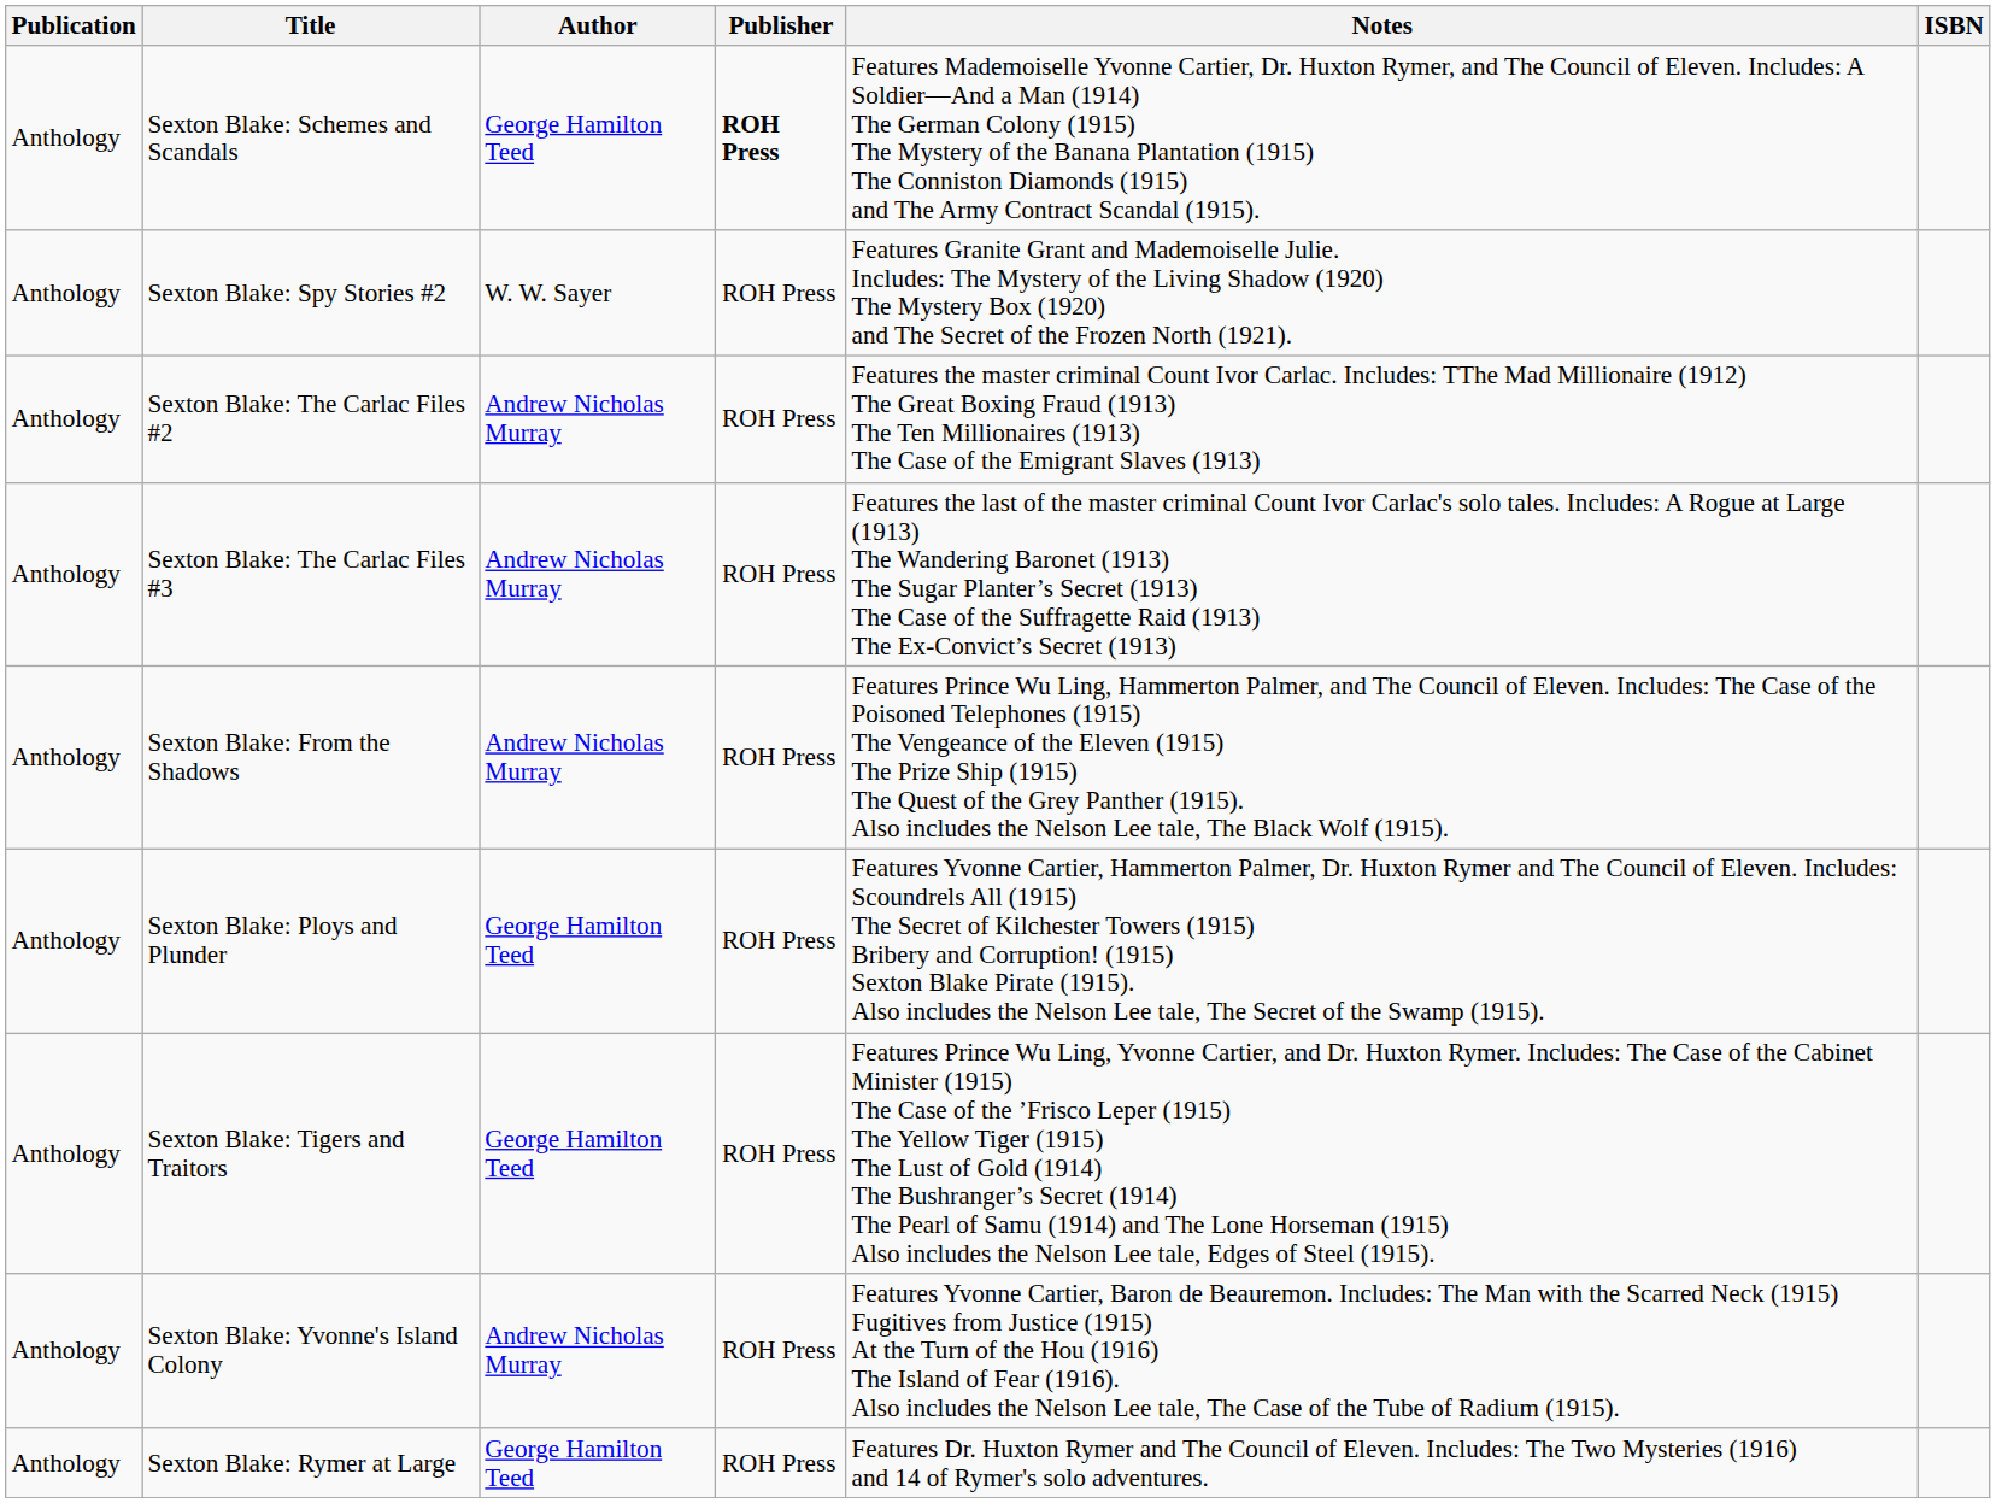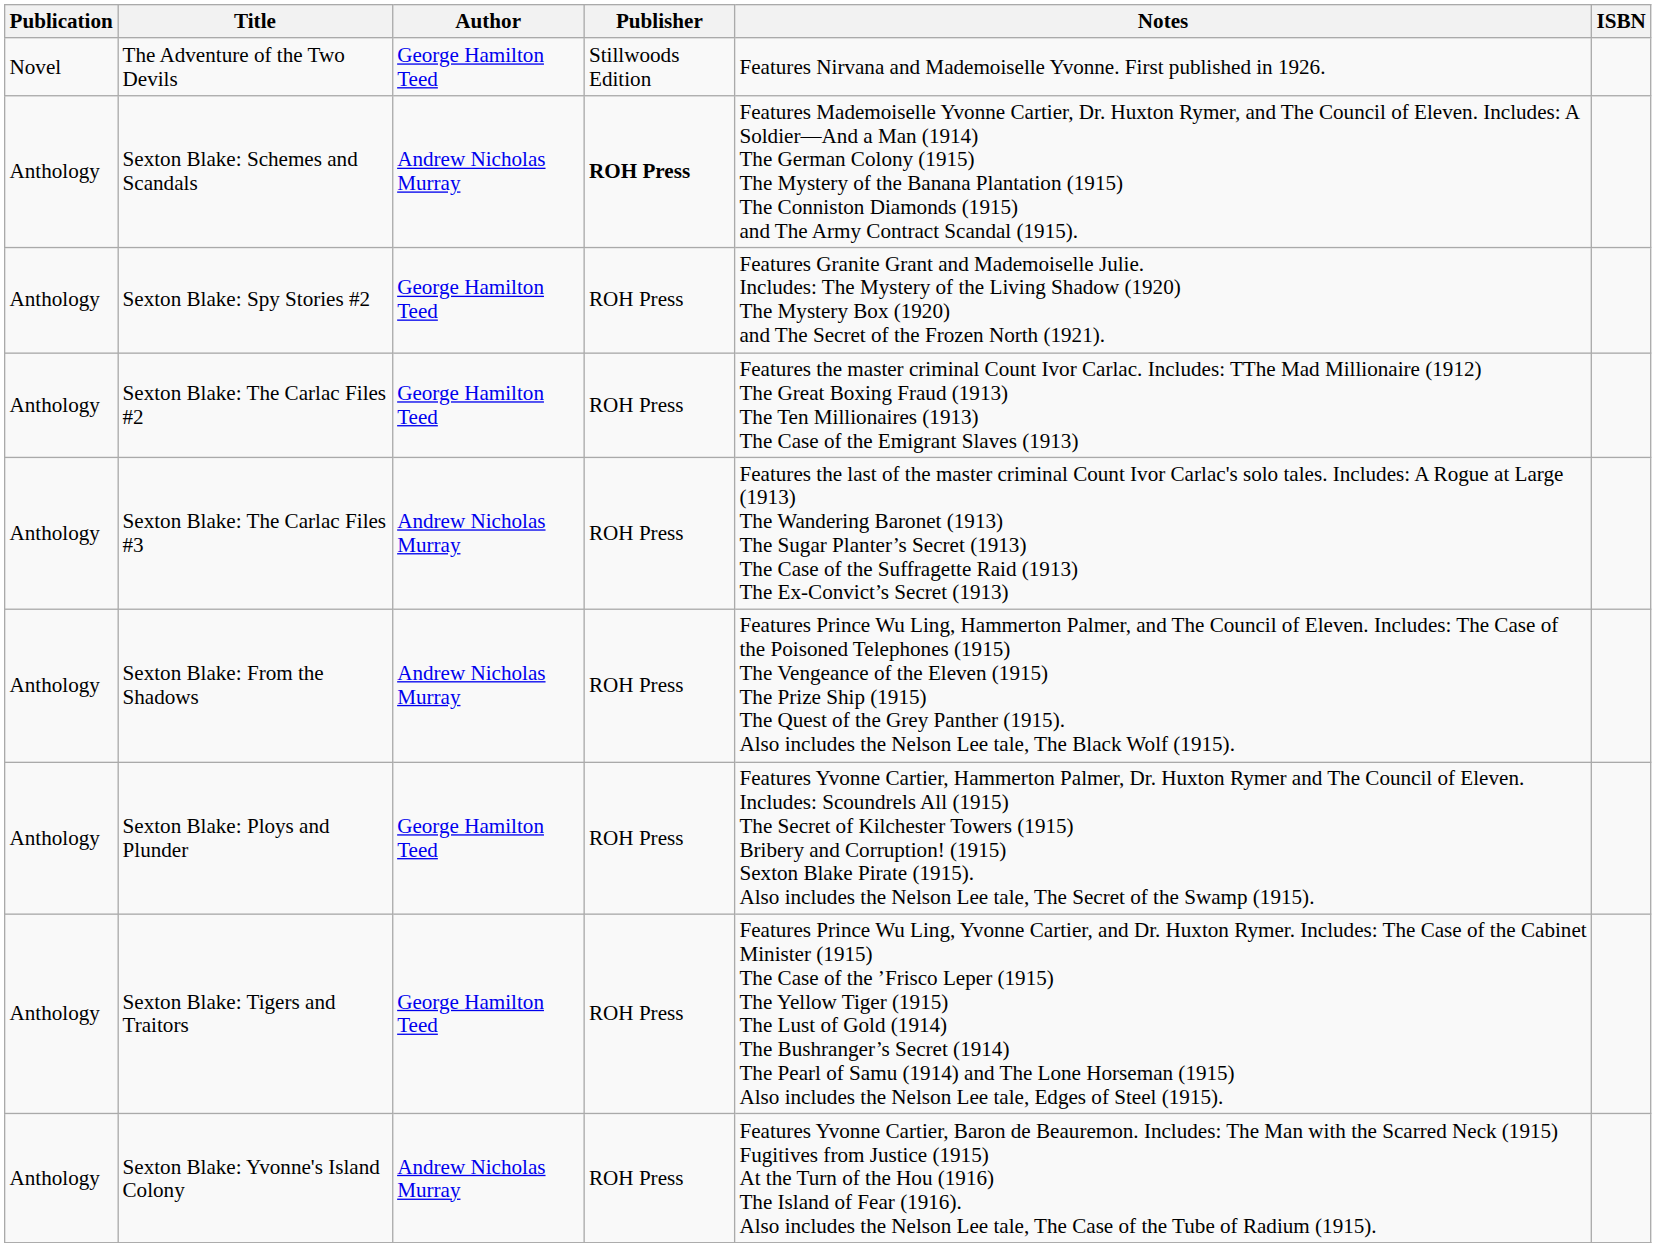+ row: Novel | The Adventure of the Two Devils | George Hamilton Teed | Stillwoods Edition | Features Nirvana and Mademoiselle Yvonne. First published in 1926.
Sexton Blake: Schemes and Scandals | Author: George Hamilton Teed -> Andrew Nicholas Murray
Sexton Blake: Spy Stories #2 | Author: W. W. Sayer -> George Hamilton Teed
Sexton Blake: The Carlac Files #2 | Author: Andrew Nicholas Murray -> George Hamilton Teed
- row: Anthology | Sexton Blake: Rymer at Large | George Hamilton Teed | ROH Press | Features Dr. Huxton Rymer and The Council of Eleven. Includes: The Two Mysteries (1916) and 14 of Rymer's solo adventures.
